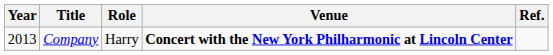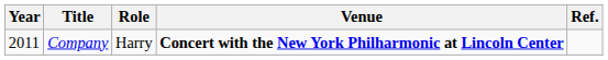Company | Year: 2013 -> 2011
